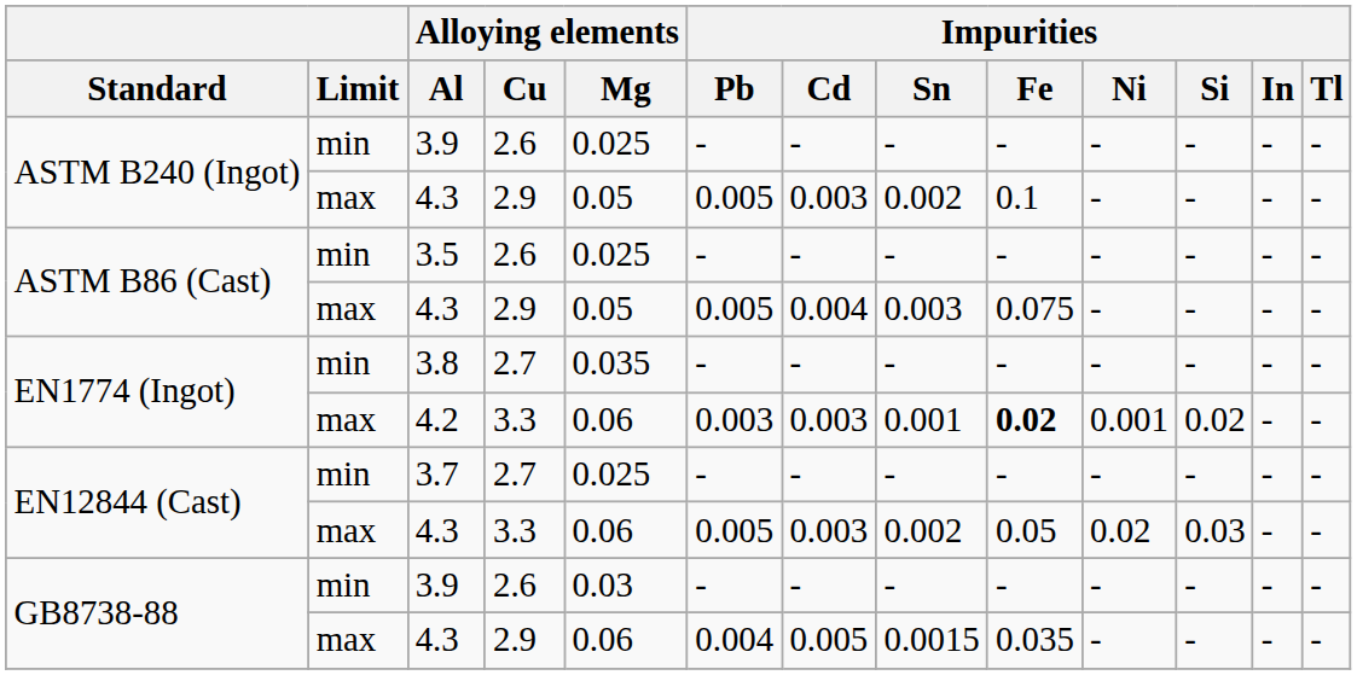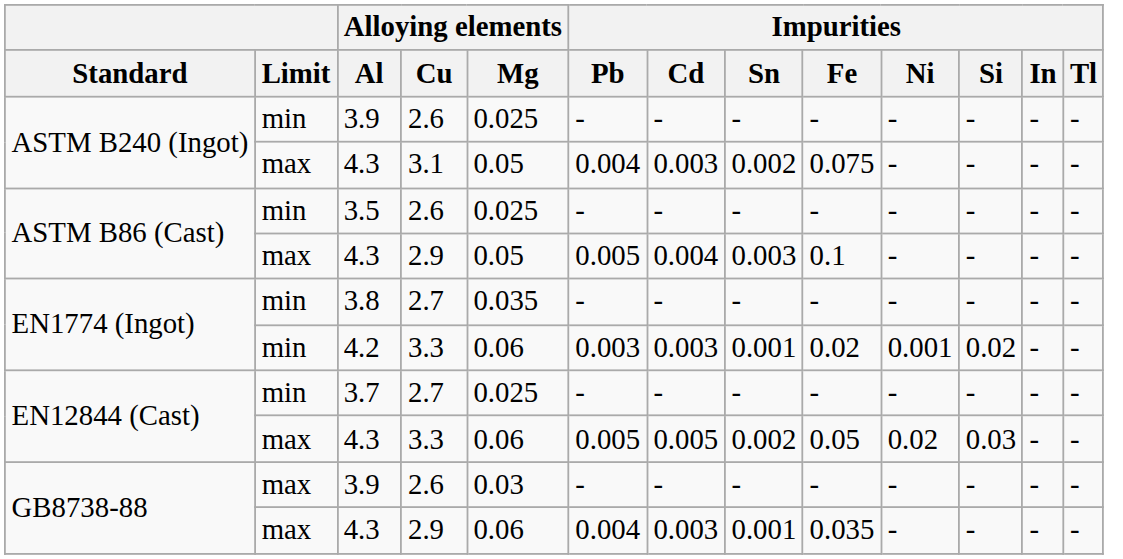ASTM B240 (Ingot) / 4.3 | Alloying elements / Cu: 2.9 -> 3.1
ASTM B240 (Ingot) / 4.3 | Impurities / Pb: 0.005 -> 0.004
ASTM B240 (Ingot) / 4.3 | Impurities / Fe: 0.1 -> 0.075
ASTM B86 (Cast) / 4.3 | Impurities / Fe: 0.075 -> 0.1
4.2 | Limit: max -> min
4.2 | Impurities / Fe: bold -> normal
EN12844 (Cast) / 4.3 | Impurities / Cd: 0.003 -> 0.005
GB8738-88 / 3.9 | Limit: min -> max
GB8738-88 / 4.3 | Impurities / Cd: 0.005 -> 0.003
GB8738-88 / 4.3 | Impurities / Sn: 0.0015 -> 0.001
